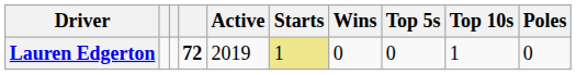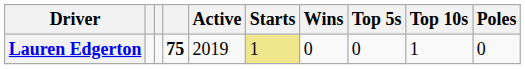Lauren Edgerton | column 4: 72 -> 75
